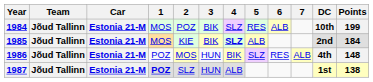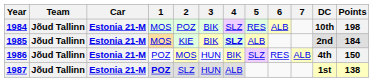1984 | Points: 199 -> 198
1986 | Points: 148 -> 150
